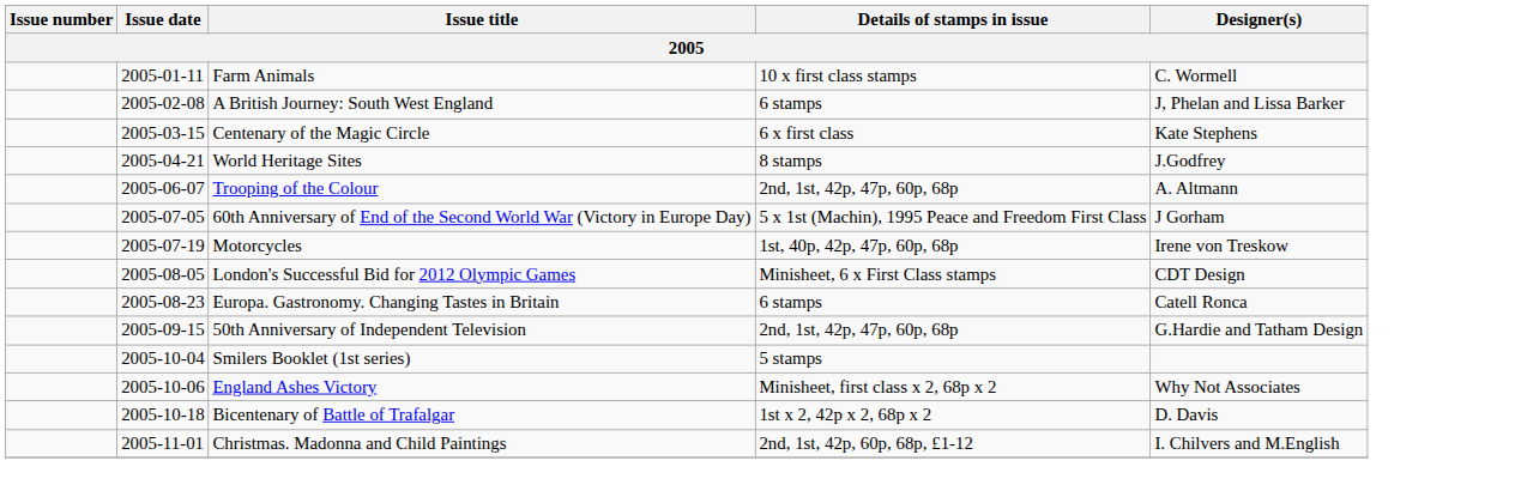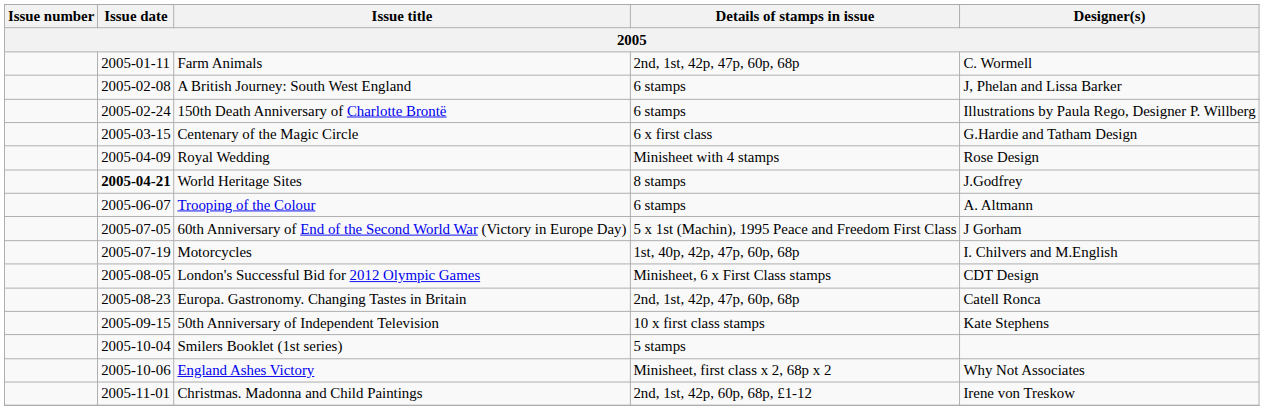Farm Animals | Details of stamps in issue: 10 x first class stamps -> 2nd, 1st, 42p, 47p, 60p, 68p
+ row: 2005-02-24 | 150th Death Anniversary of Charlotte Brontë | 6 stamps | Illustrations by Paula Rego, Designer P. Willberg
Centenary of the Magic Circle | Designer(s): Kate Stephens -> G.Hardie and Tatham Design
+ row: 2005-04-09 | Royal Wedding | Minisheet with 4 stamps | Rose Design
World Heritage Sites | Issue date: normal -> bold
Trooping of the Colour | Details of stamps in issue: 2nd, 1st, 42p, 47p, 60p, 68p -> 6 stamps
Motorcycles | Designer(s): Irene von Treskow -> I. Chilvers and M.English
Europa. Gastronomy. Changing Tastes in Britain | Details of stamps in issue: 6 stamps -> 2nd, 1st, 42p, 47p, 60p, 68p
50th Anniversary of Independent Television | Details of stamps in issue: 2nd, 1st, 42p, 47p, 60p, 68p -> 10 x first class stamps
50th Anniversary of Independent Television | Designer(s): G.Hardie and Tatham Design -> Kate Stephens
- row: 2005-10-18 | Bicentenary of Battle of Trafalgar | 1st x 2, 42p x 2, 68p x 2 | D. Davis
Christmas. Madonna and Child Paintings | Designer(s): I. Chilvers and M.English -> Irene von Treskow
